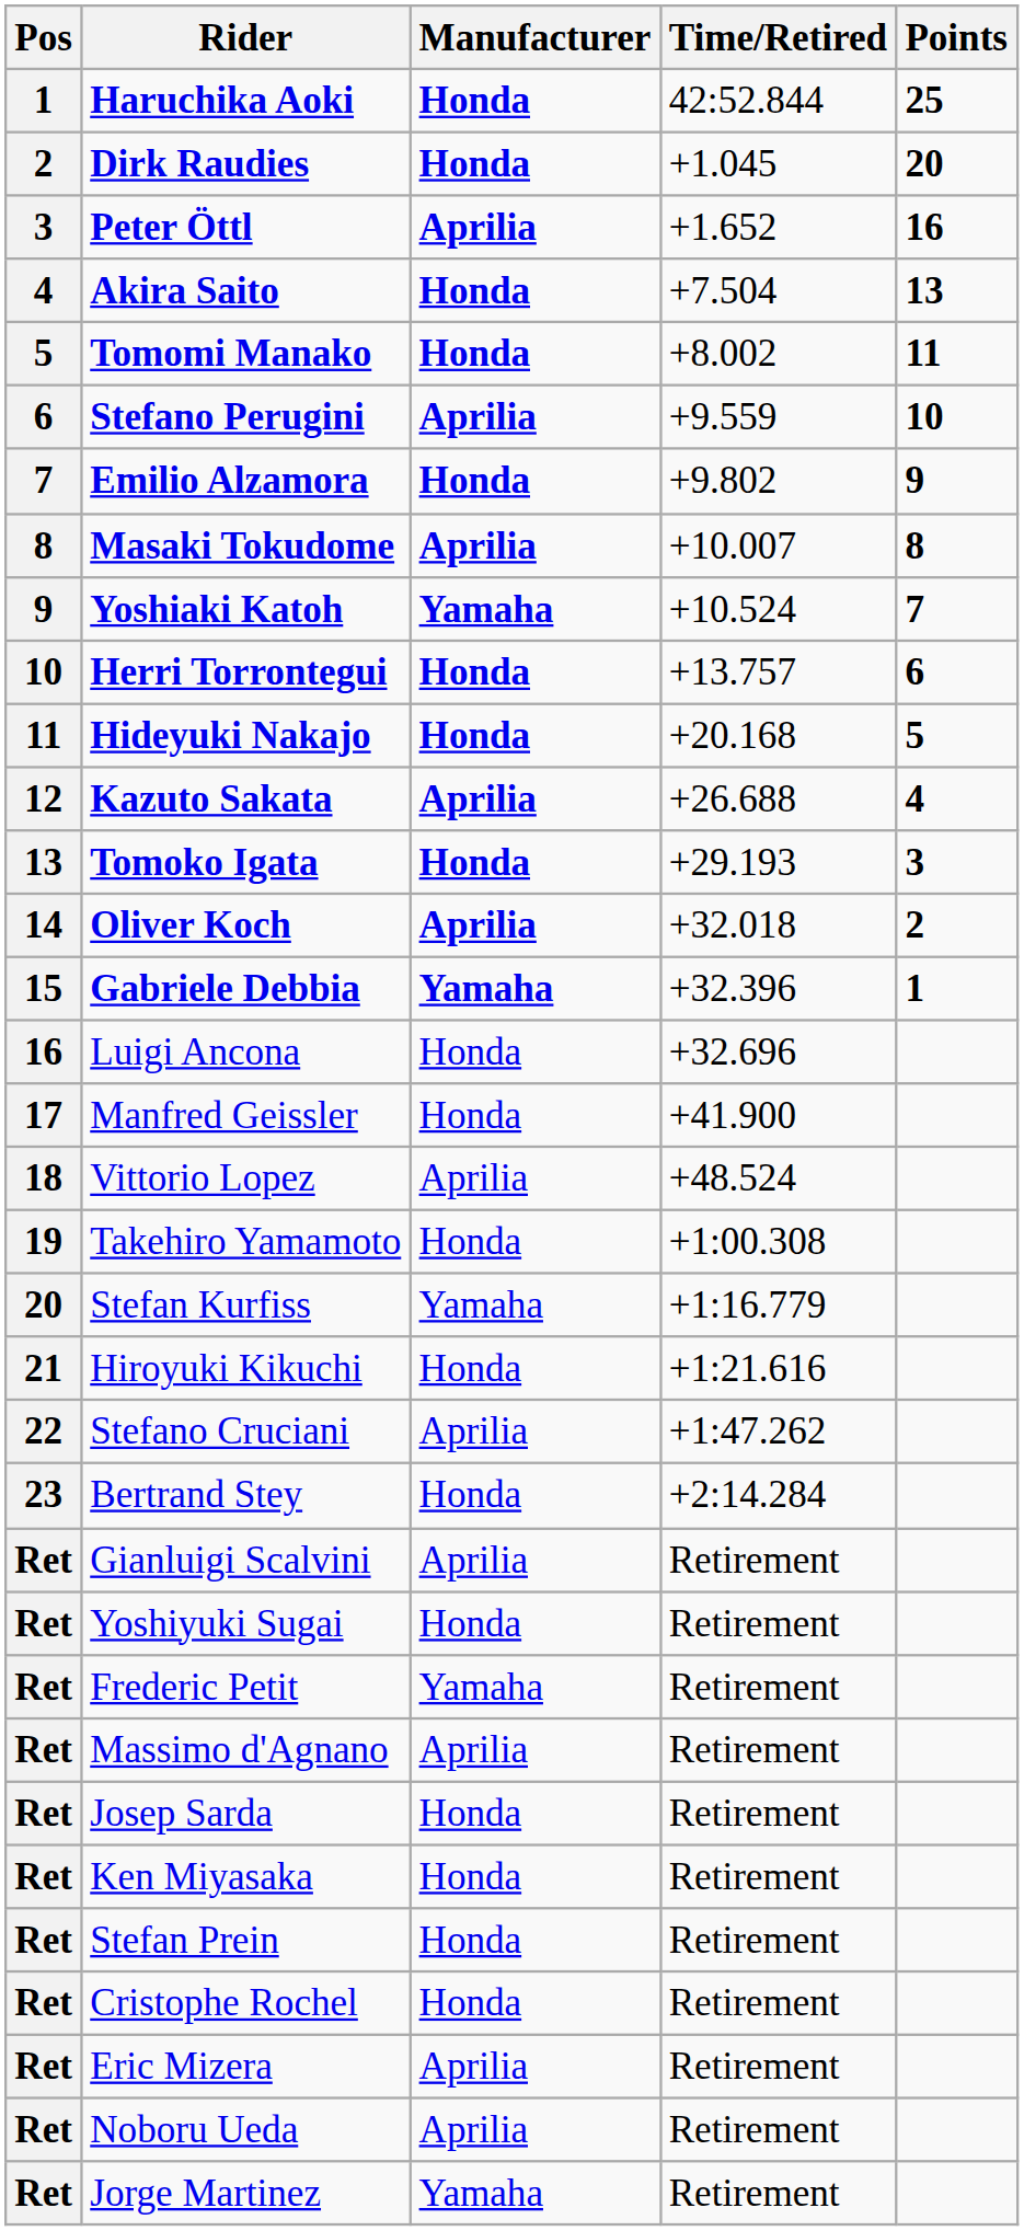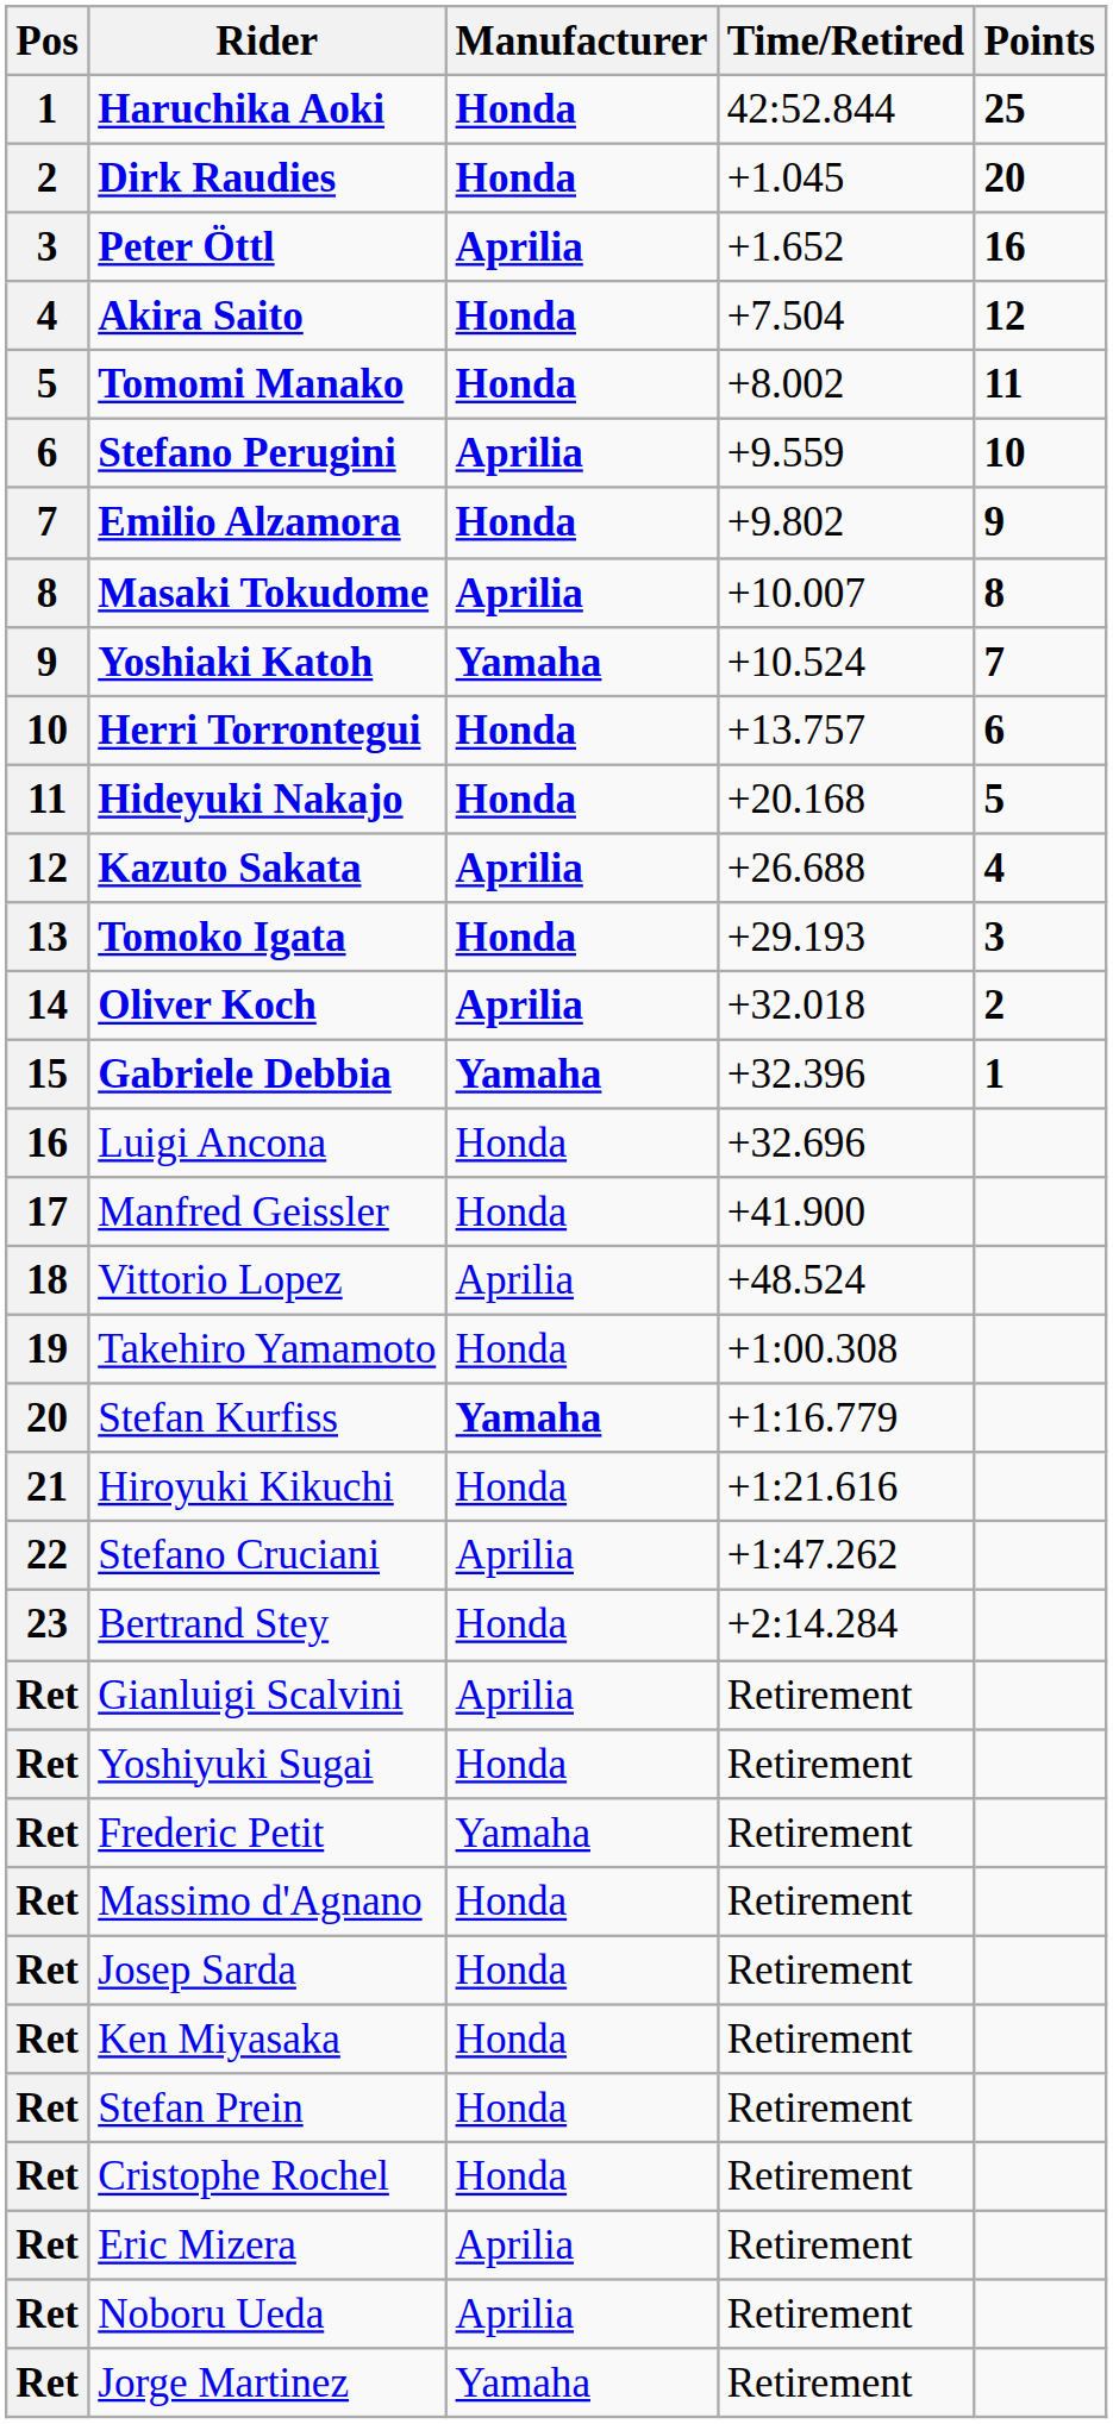Akira Saito | Points: 13 -> 12
Stefan Kurfiss | Manufacturer: normal -> bold
Massimo d'Agnano | Manufacturer: Aprilia -> Honda
